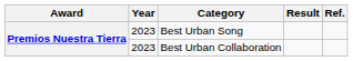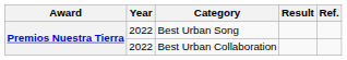Best Urban Song | Year: 2023 -> 2022
Best Urban Collaboration | Year: 2023 -> 2022
